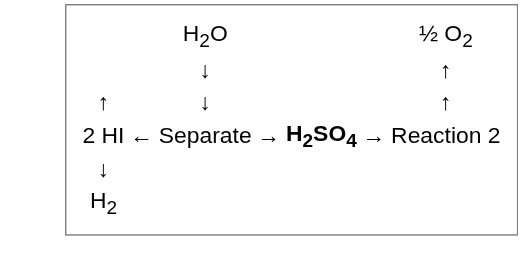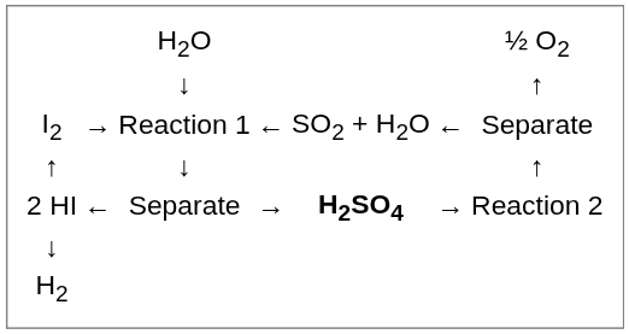+ row: I2 | → | Reaction 1 | ← | SO2 + H2O | ← | Separate
